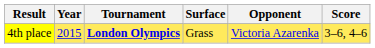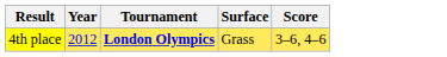- column: Opponent | Victoria Azarenka
4th place | Year: 2015 -> 2012
